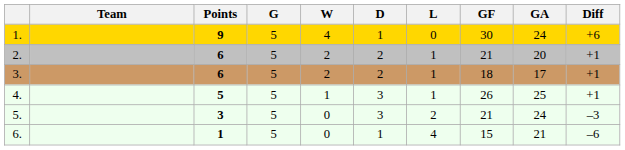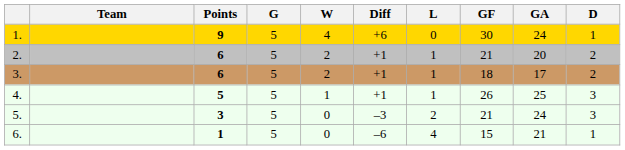columns swapped: D <-> Diff
